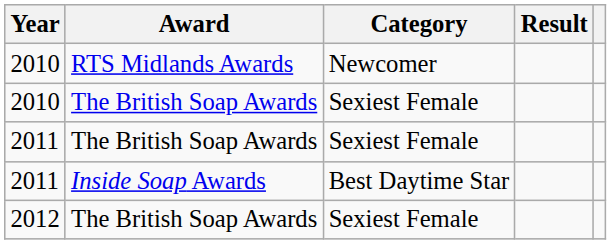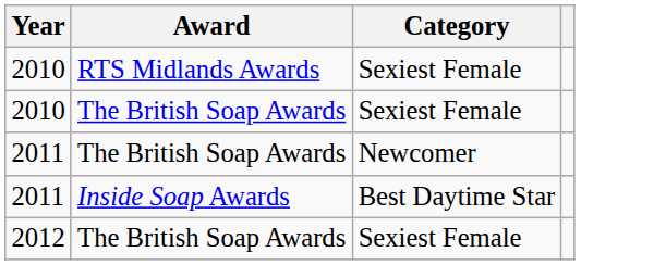- column: Result
2010 / RTS Midlands Awards | Category: Newcomer -> Sexiest Female
2011 / The British Soap Awards | Category: Sexiest Female -> Newcomer
